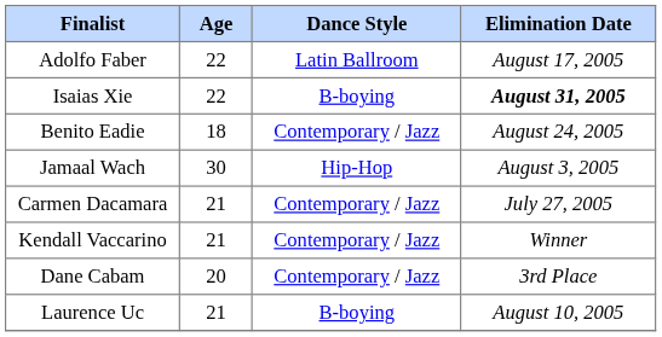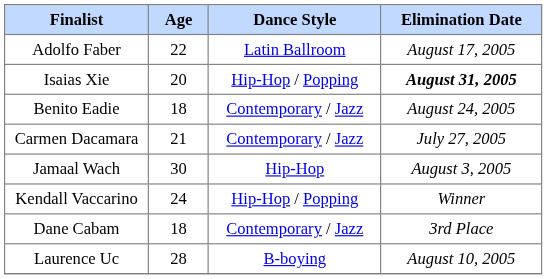Isaias Xie | Age: 22 -> 20
Isaias Xie | Dance Style: B-boying -> Hip-Hop / Popping
rows swapped: Jamaal Wach <-> Carmen Dacamara
Kendall Vaccarino | Age: 21 -> 24
Kendall Vaccarino | Dance Style: Contemporary / Jazz -> Hip-Hop / Popping
Dane Cabam | Age: 20 -> 18
Laurence Uc | Age: 21 -> 28
